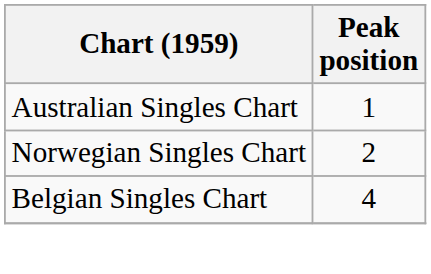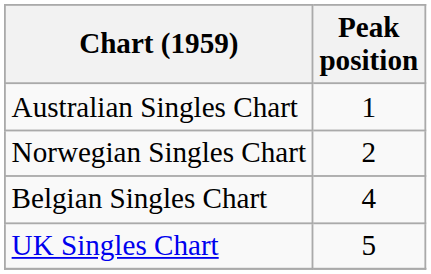+ row: UK Singles Chart | 5
